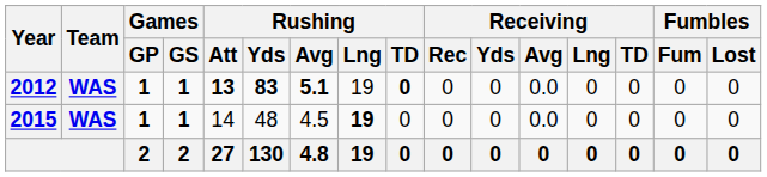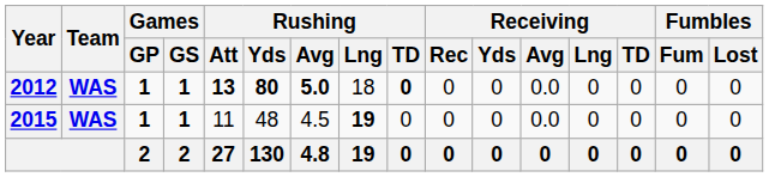2012 | Rushing / Yds: 83 -> 80
2012 | Rushing / Avg: 5.1 -> 5.0
2012 | Rushing / Lng: 19 -> 18
2015 | Rushing / Att: 14 -> 11
